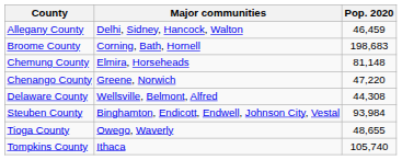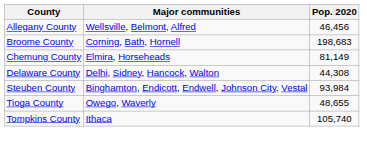Allegany County | Major communities: Delhi, Sidney, Hancock, Walton -> Wellsville, Belmont, Alfred
Allegany County | Pop. 2020: 46,459 -> 46,456
Chemung County | Pop. 2020: 81,148 -> 81,149
- row: Chenango County | Greene, Norwich | 47,220
Delaware County | Major communities: Wellsville, Belmont, Alfred -> Delhi, Sidney, Hancock, Walton
